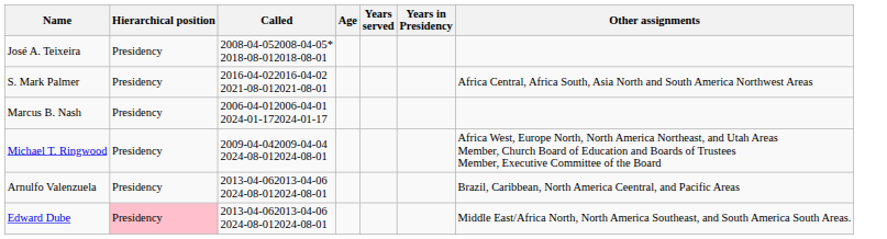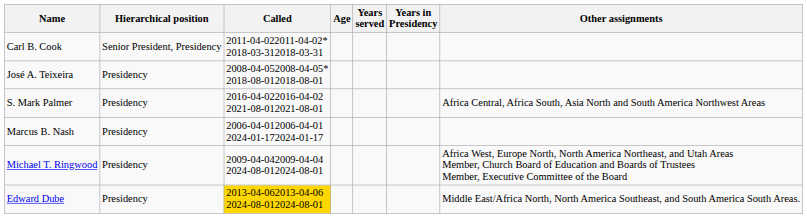+ row: Carl B. Cook | Senior President, Presidency | 2011-04-022011-04-02* 2018-03-312018-03-31
- row: Arnulfo Valenzuela | Presidency | 2013-04-062013-04-06 2024-08-012024-08-01 | Brazil, Caribbean, North America Ceentral, and Pacific Areas
Edward Dube | Hierarchical position: pink background -> no background
Edward Dube | Called: no background -> gold background
